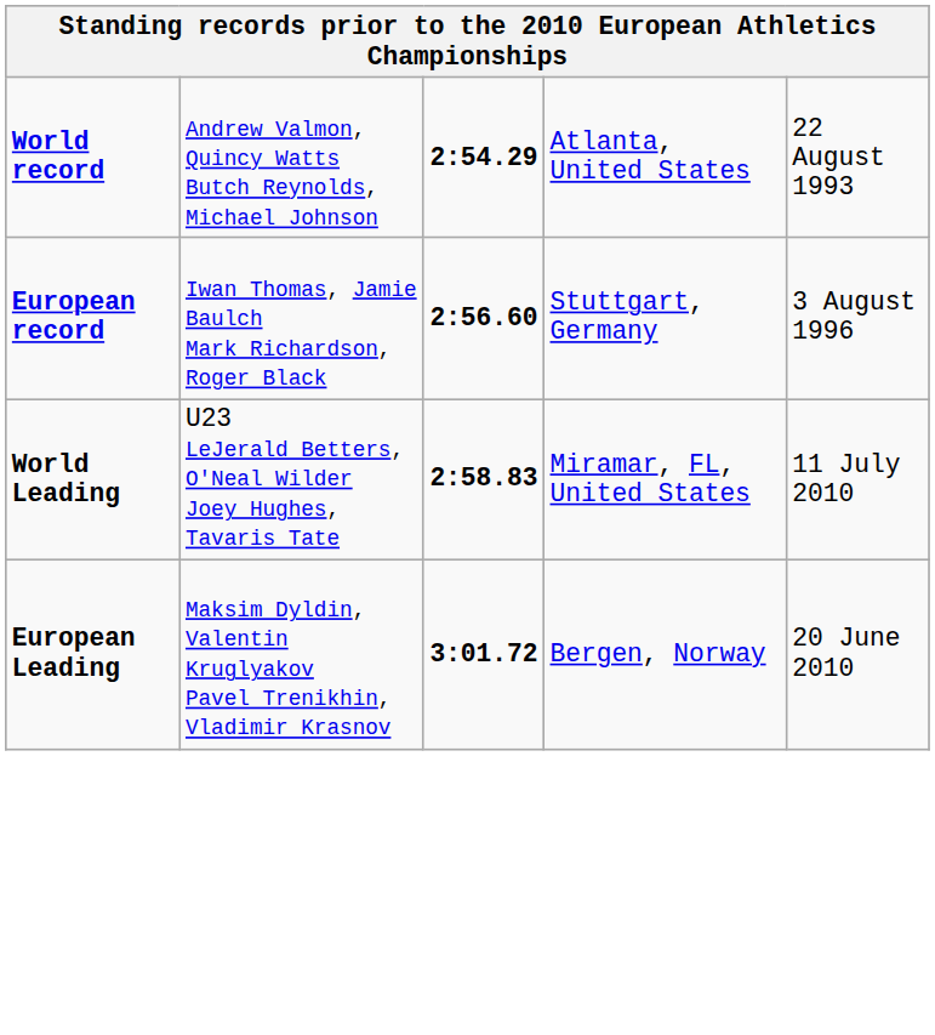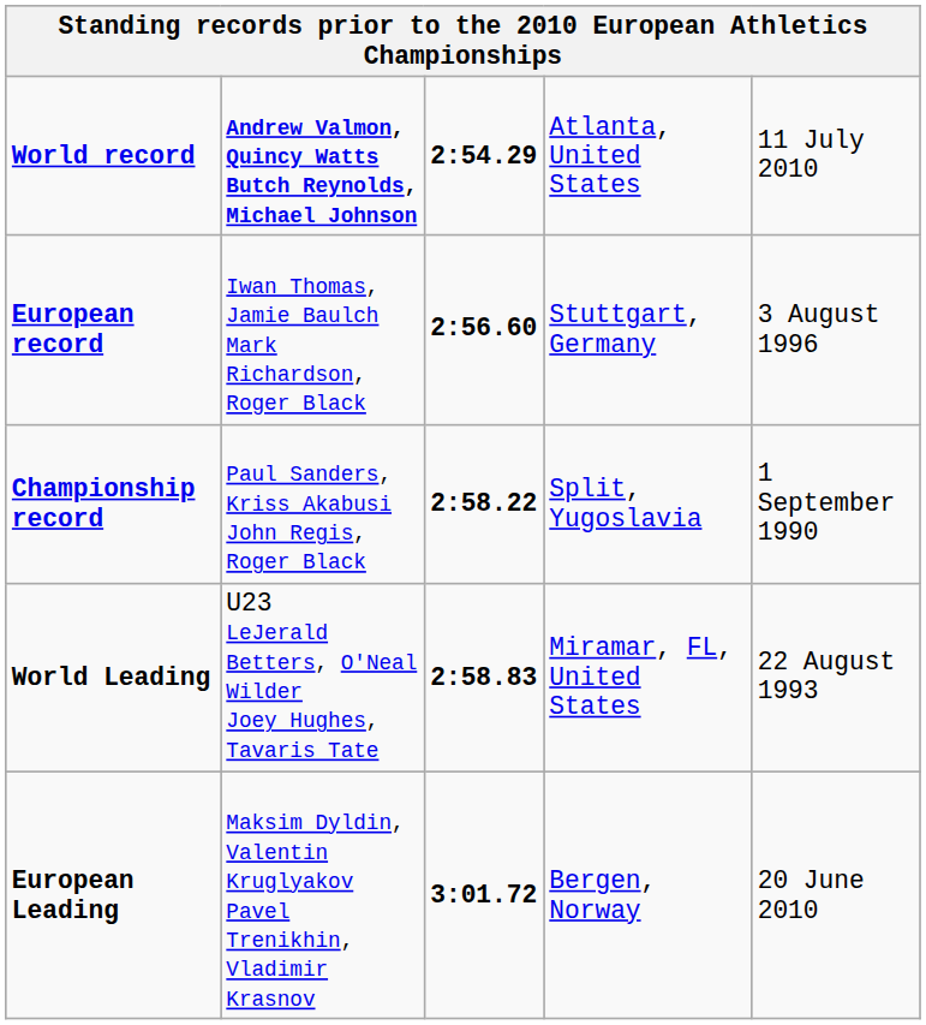World record | column 2: normal -> bold
World record | column 5: 22 August 1993 -> 11 July 2010
+ row: Championship record | Paul Sanders, Kriss Akabusi John Regis, Roger Black | 2:58.22 | Split, Yugoslavia | 1 September 1990
World Leading | column 5: 11 July 2010 -> 22 August 1993
